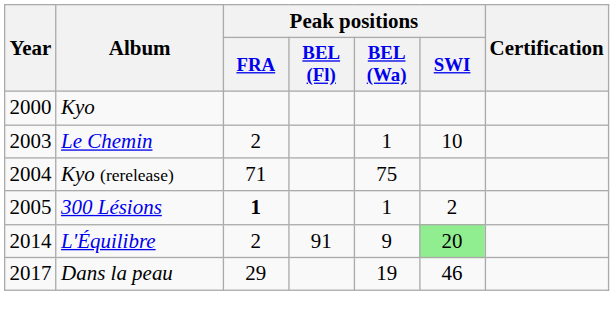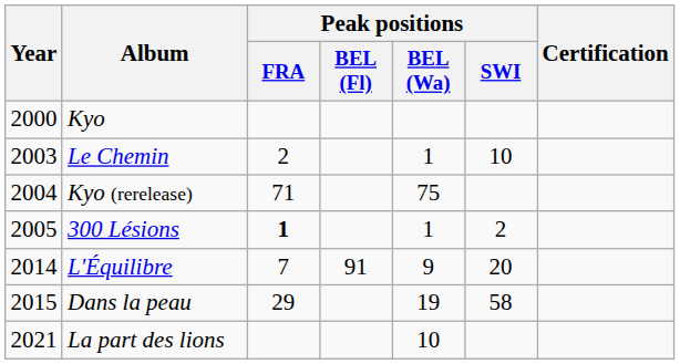L'Équilibre | Peak positions / FRA: 2 -> 7
L'Équilibre | Peak positions / SWI: lightgreen background -> no background
Dans la peau | Year: 2017 -> 2015
Dans la peau | Peak positions / SWI: 46 -> 58
+ row: 2021 | La part des lions | 10
